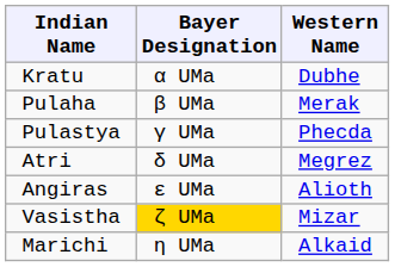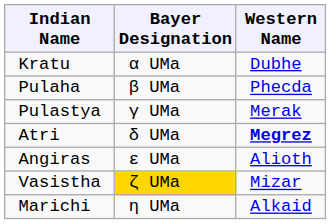Pulaha | Western Name: Merak -> Phecda
Pulastya | Western Name: Phecda -> Merak
Atri | Western Name: normal -> bold
